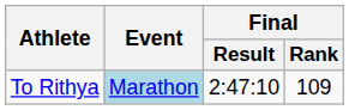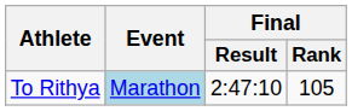To Rithya | Final / Rank: 109 -> 105
